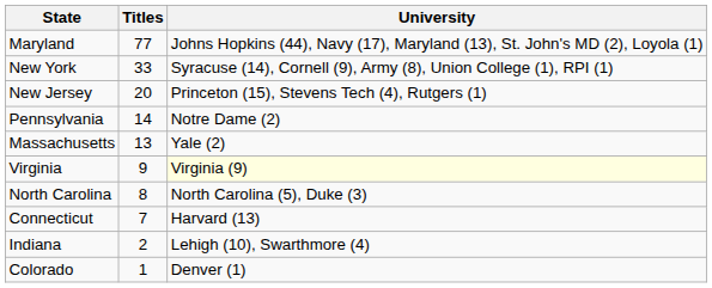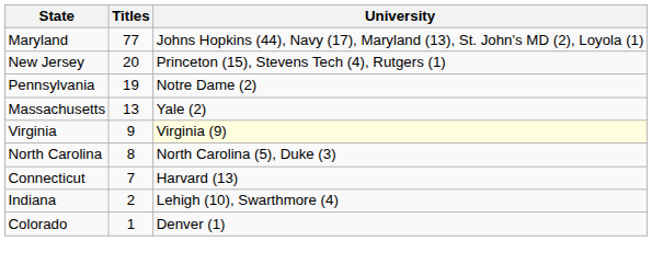- row: New York | 33 | Syracuse (14), Cornell (9), Army (8), Union College (1), RPI (1)
Pennsylvania | Titles: 14 -> 19
